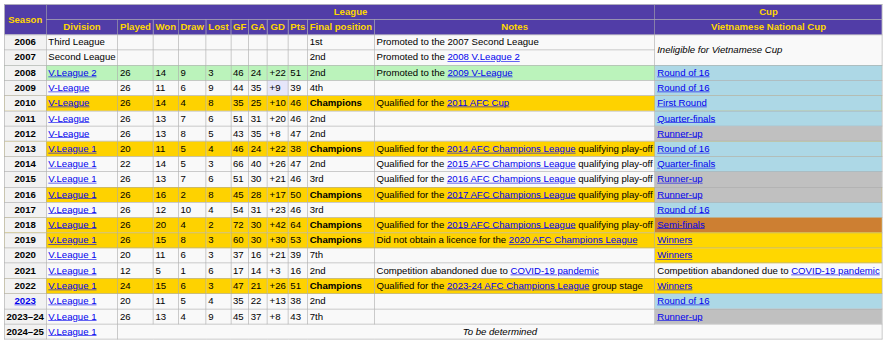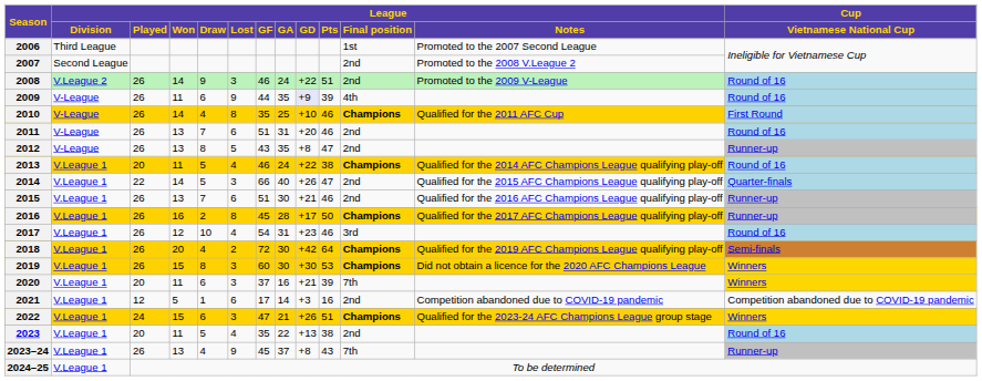2011 | Cup / Vietnamese National Cup: Quarter-finals -> Round of 16
2015 | League / Final position: 3rd -> 2nd
